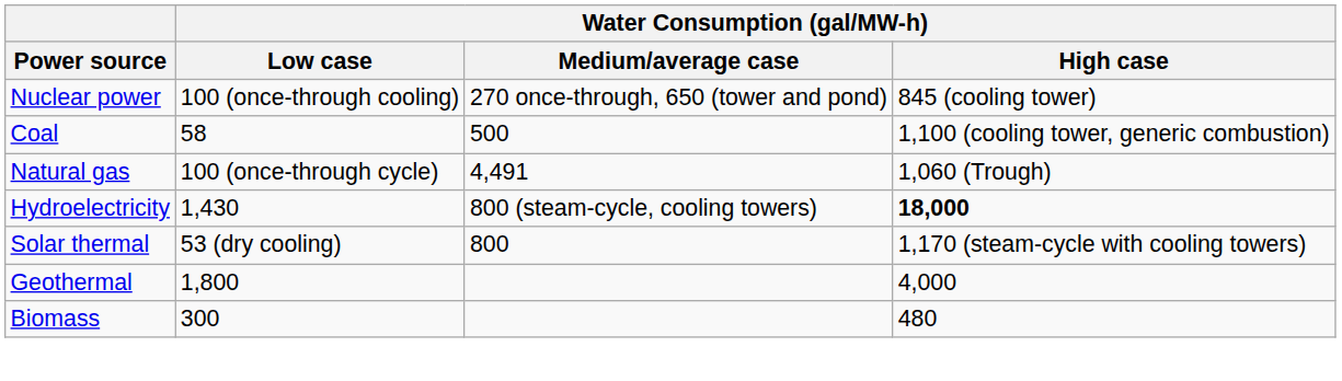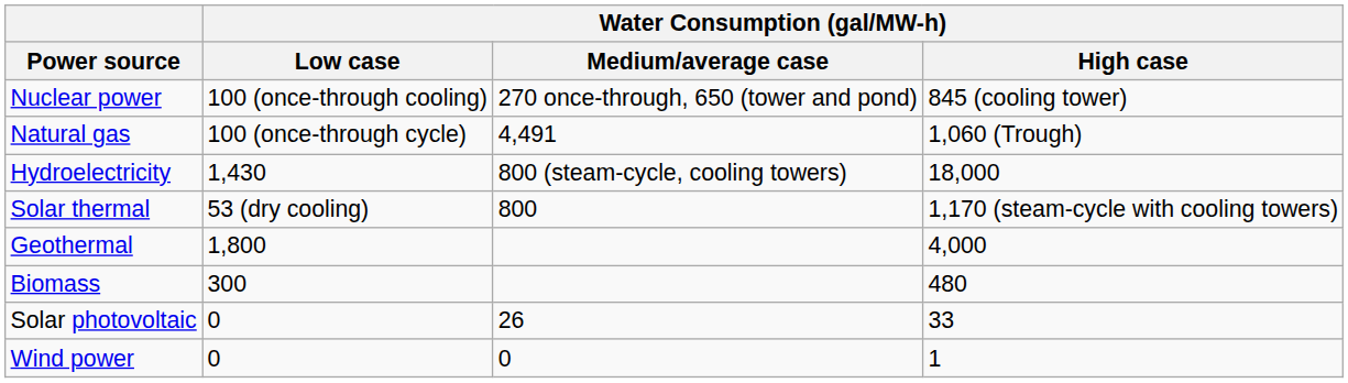- row: Coal | 58 | 500 | 1,100 (cooling tower, generic combustion)
Hydroelectricity | Water Consumption (gal/MW-h) / High case: bold -> normal
+ row: Solar photovoltaic | 0 | 26 | 33
+ row: Wind power | 0 | 0 | 1
